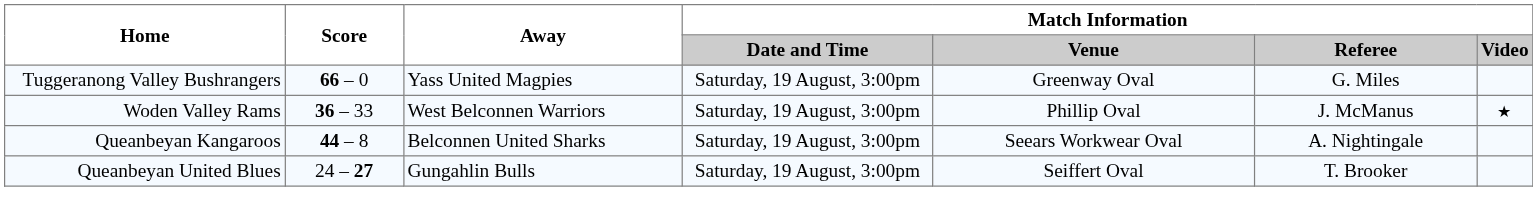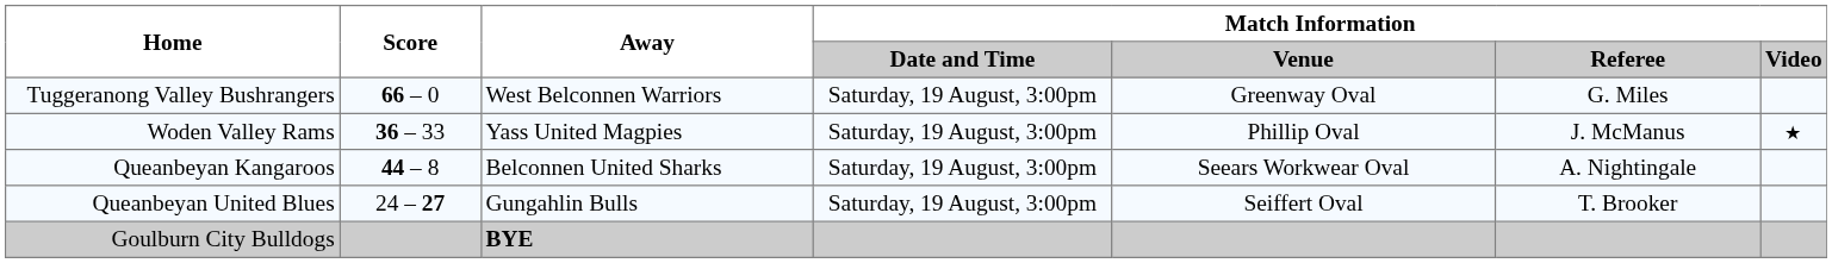Tuggeranong Valley Bushrangers | Away: Yass United Magpies -> West Belconnen Warriors
Woden Valley Rams | Away: West Belconnen Warriors -> Yass United Magpies
+ row: Goulburn City Bulldogs | BYE
